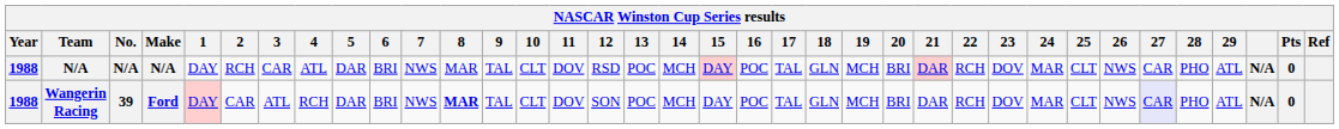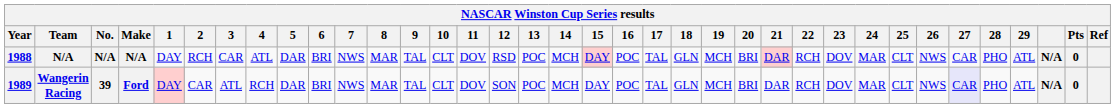Wangerin Racing | Year: 1988 -> 1989
Wangerin Racing | 8: bold -> normal
